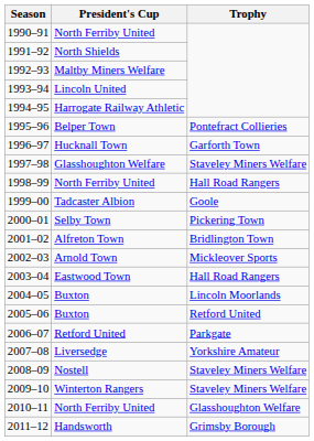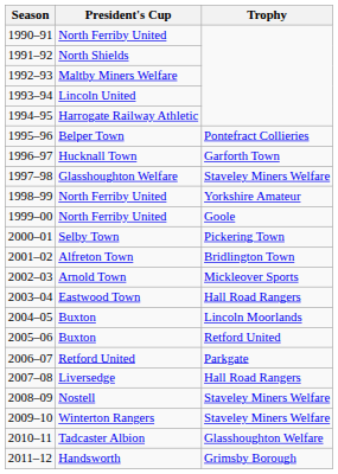1998–99 | Trophy: Hall Road Rangers -> Yorkshire Amateur
1999–00 | President's Cup: Tadcaster Albion -> North Ferriby United
2007–08 | Trophy: Yorkshire Amateur -> Hall Road Rangers
2010–11 | President's Cup: North Ferriby United -> Tadcaster Albion
